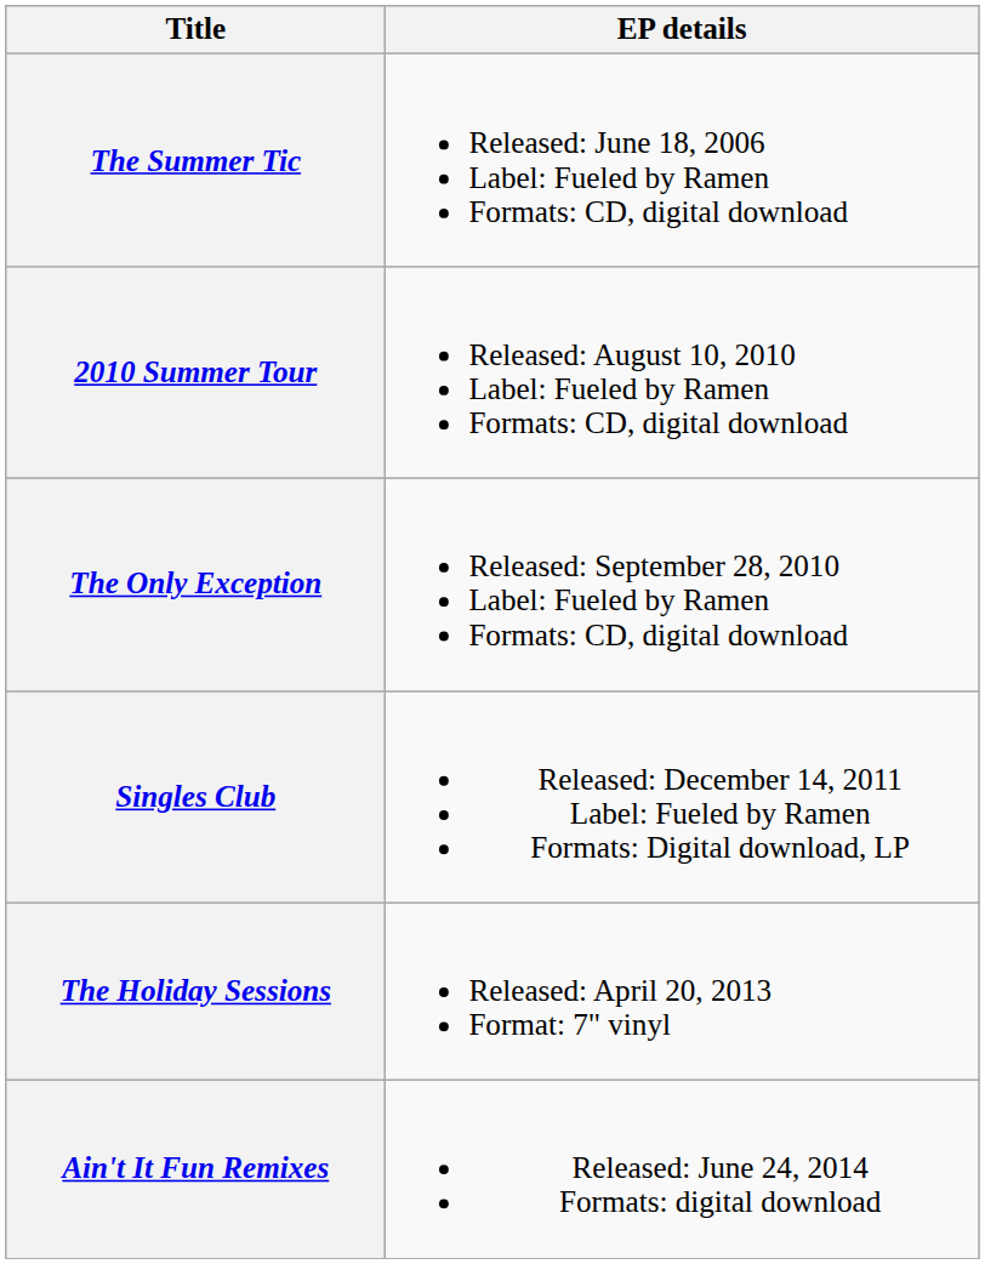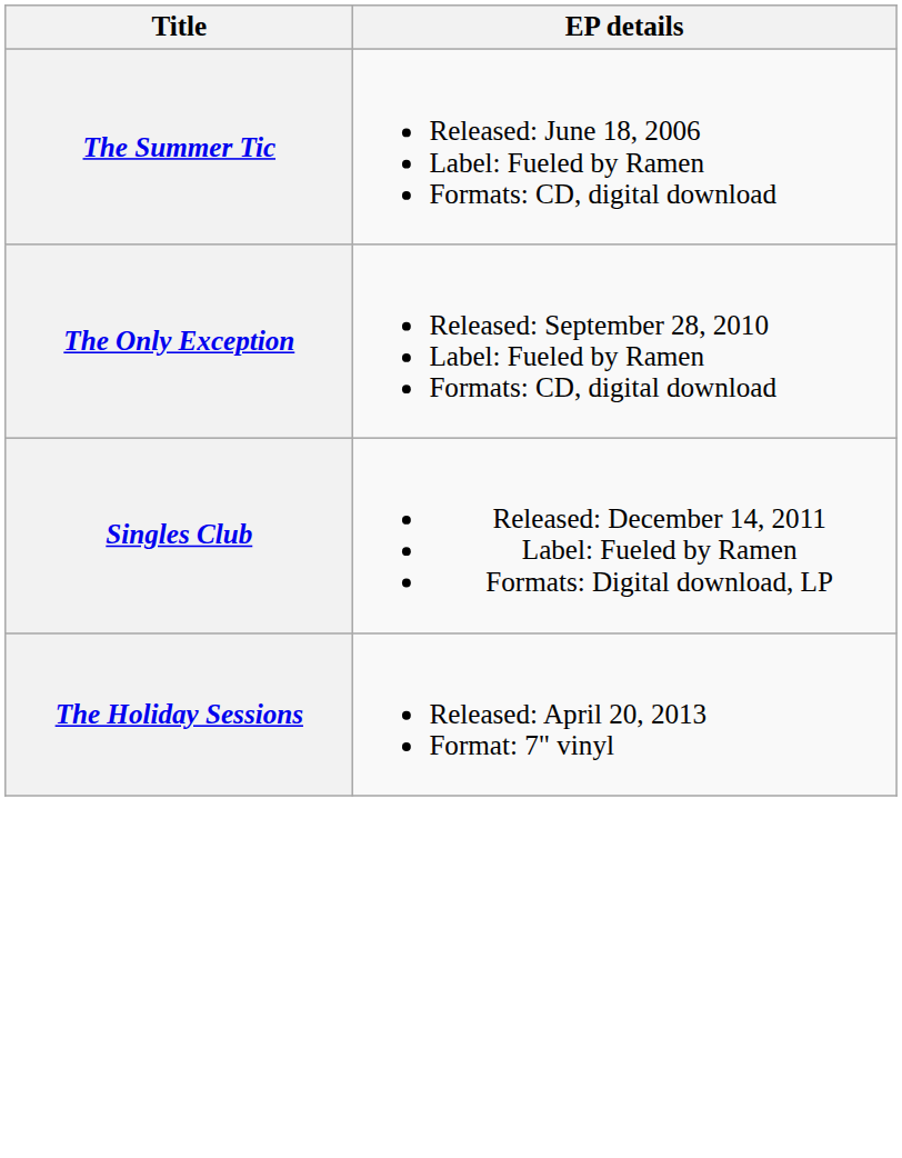- row: 2010 Summer Tour | Released: August 10, 2010 Label: Fueled by Ramen Formats: CD, digital download
- row: Ain't It Fun Remixes | Released: June 24, 2014 Formats: digital download
